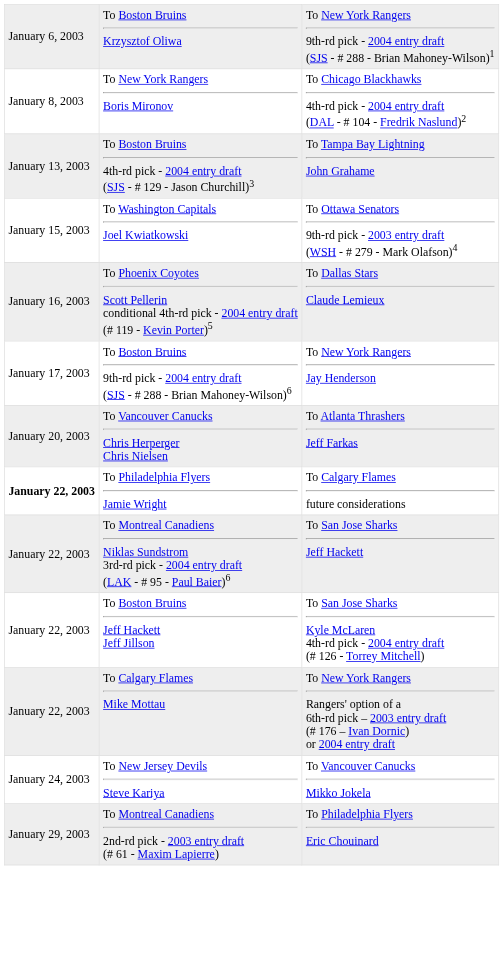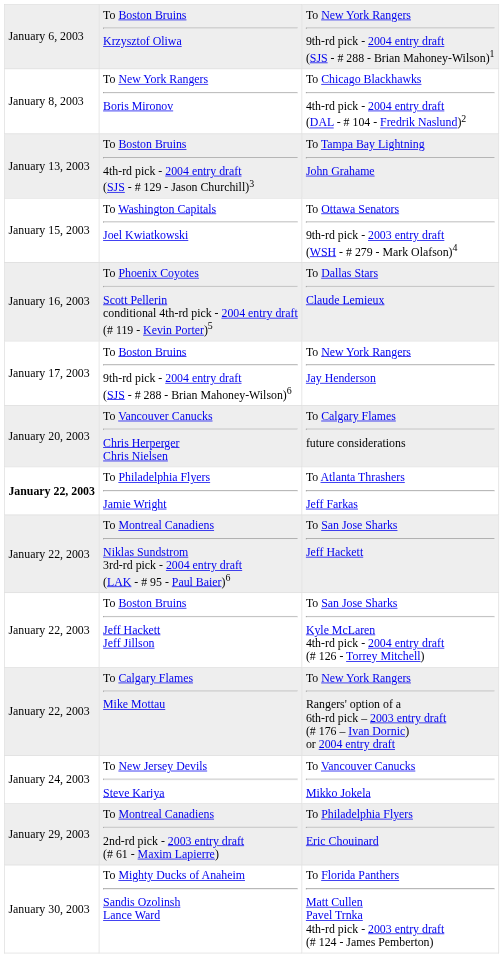To Vancouver Canucks Chris Herperger Chris Nielsen | column 3: To Atlanta Thrashers Jeff Farkas -> To Calgary Flames future considerations
To Philadelphia Flyers Jamie Wright | column 3: To Calgary Flames future considerations -> To Atlanta Thrashers Jeff Farkas
+ row: January 30, 2003 | To Mighty Ducks of Anaheim Sandis Ozolinsh Lance Ward | To Florida Panthers Matt Cullen Pavel Trnka 4th-rd pick - 2003 entry draft (# 124 - James Pemberton)
